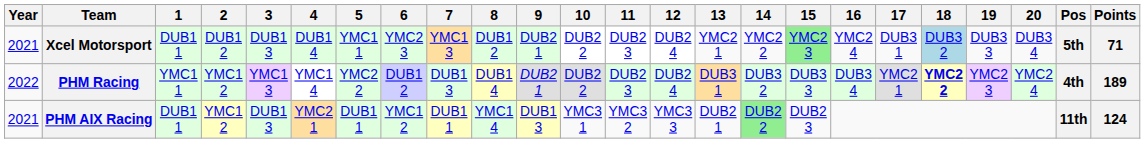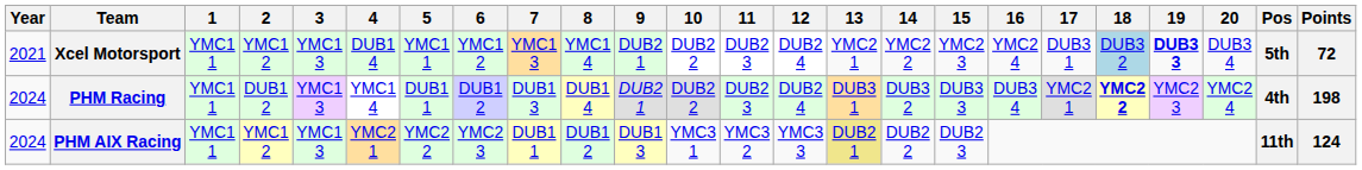Xcel Motorsport | 1: DUB1 1 -> YMC1 1
Xcel Motorsport | 2: DUB1 2 -> YMC1 2
Xcel Motorsport | 3: DUB1 3 -> YMC1 3
Xcel Motorsport | 6: YMC2 3 -> YMC1 2
Xcel Motorsport | 8: DUB1 2 -> YMC1 4
Xcel Motorsport | 15: lightgreen background -> no background
Xcel Motorsport | 19: normal -> bold
Xcel Motorsport | Points: 71 -> 72
PHM Racing | Year: 2022 -> 2024
PHM Racing | 2: YMC1 2 -> DUB1 2
PHM Racing | 5: YMC2 2 -> DUB1 1
PHM Racing | Points: 189 -> 198
PHM AIX Racing | Year: 2021 -> 2024
PHM AIX Racing | 1: DUB1 1 -> YMC1 1
PHM AIX Racing | 3: DUB1 3 -> YMC1 3
PHM AIX Racing | 5: DUB1 1 -> YMC2 2
PHM AIX Racing | 6: YMC1 2 -> YMC2 3
PHM AIX Racing | 8: YMC1 4 -> DUB1 2
PHM AIX Racing | 13: no background -> khaki background
PHM AIX Racing | 14: lightgreen background -> no background
